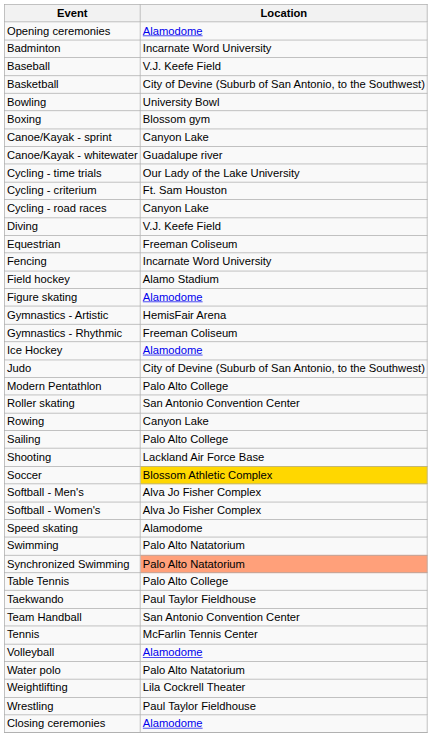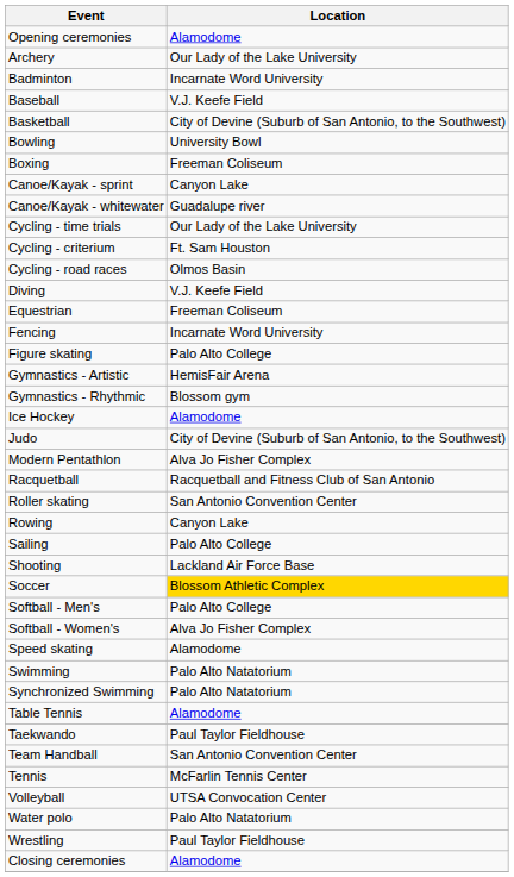+ row: Archery | Our Lady of the Lake University
Boxing | Location: Blossom gym -> Freeman Coliseum
Cycling - road races | Location: Canyon Lake -> Olmos Basin
- row: Field hockey | Alamo Stadium
Figure skating | Location: Alamodome -> Palo Alto College
Gymnastics - Rhythmic | Location: Freeman Coliseum -> Blossom gym
Modern Pentathlon | Location: Palo Alto College -> Alva Jo Fisher Complex
+ row: Racquetball | Racquetball and Fitness Club of San Antonio
Softball - Men's | Location: Alva Jo Fisher Complex -> Palo Alto College
Synchronized Swimming | Location: lightsalmon background -> no background
Table Tennis | Location: Palo Alto College -> Alamodome
Volleyball | Location: Alamodome -> UTSA Convocation Center
- row: Weightlifting | Lila Cockrell Theater
